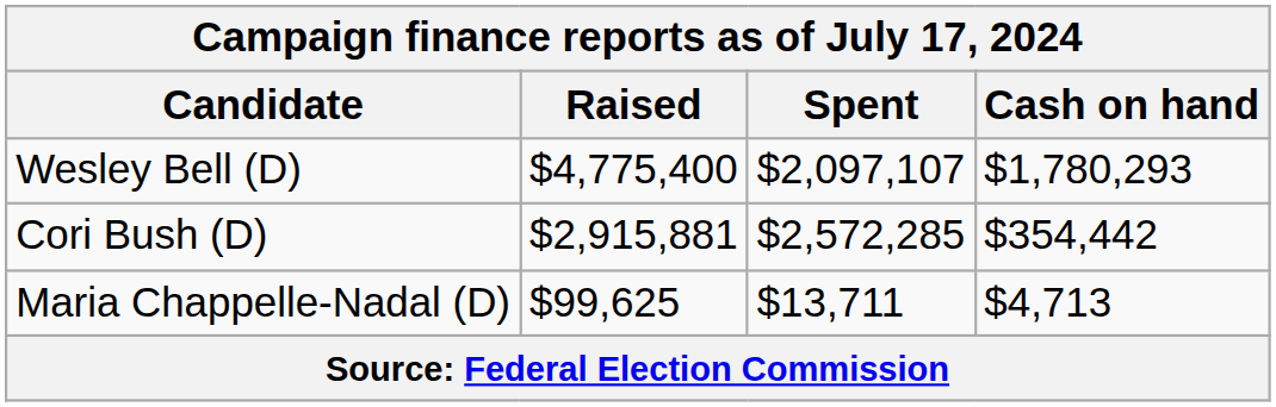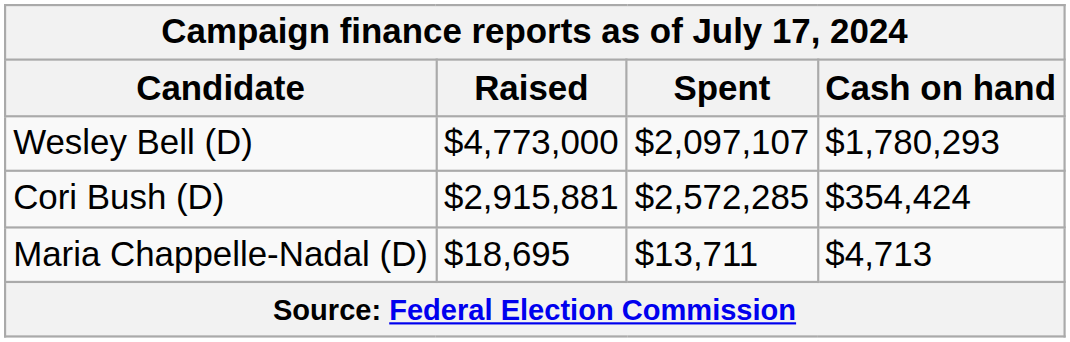Wesley Bell (D) | Raised: $4,775,400 -> $4,773,000
Cori Bush (D) | Cash on hand: $354,442 -> $354,424
Maria Chappelle-Nadal (D) | Raised: $99,625 -> $18,695
